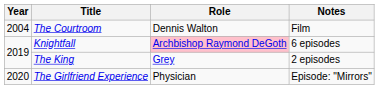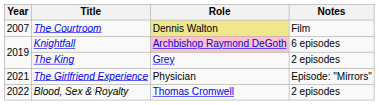The Courtroom | Year: 2004 -> 2007
The Courtroom | Role: no background -> khaki background
The Girlfriend Experience | Year: 2020 -> 2021
+ row: 2022 | Blood, Sex & Royalty | Thomas Cromwell | 2 episodes
